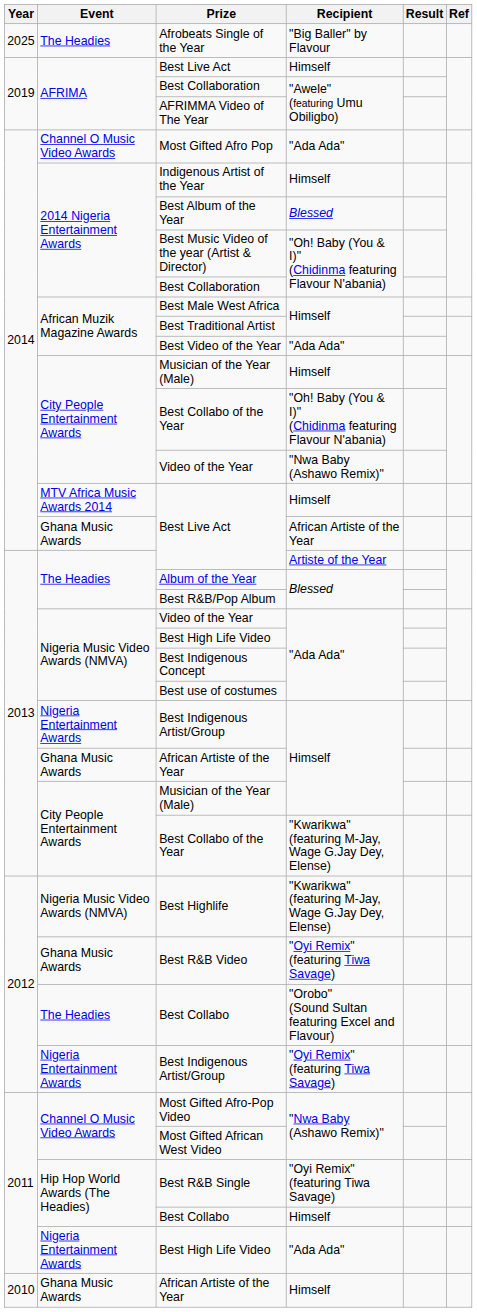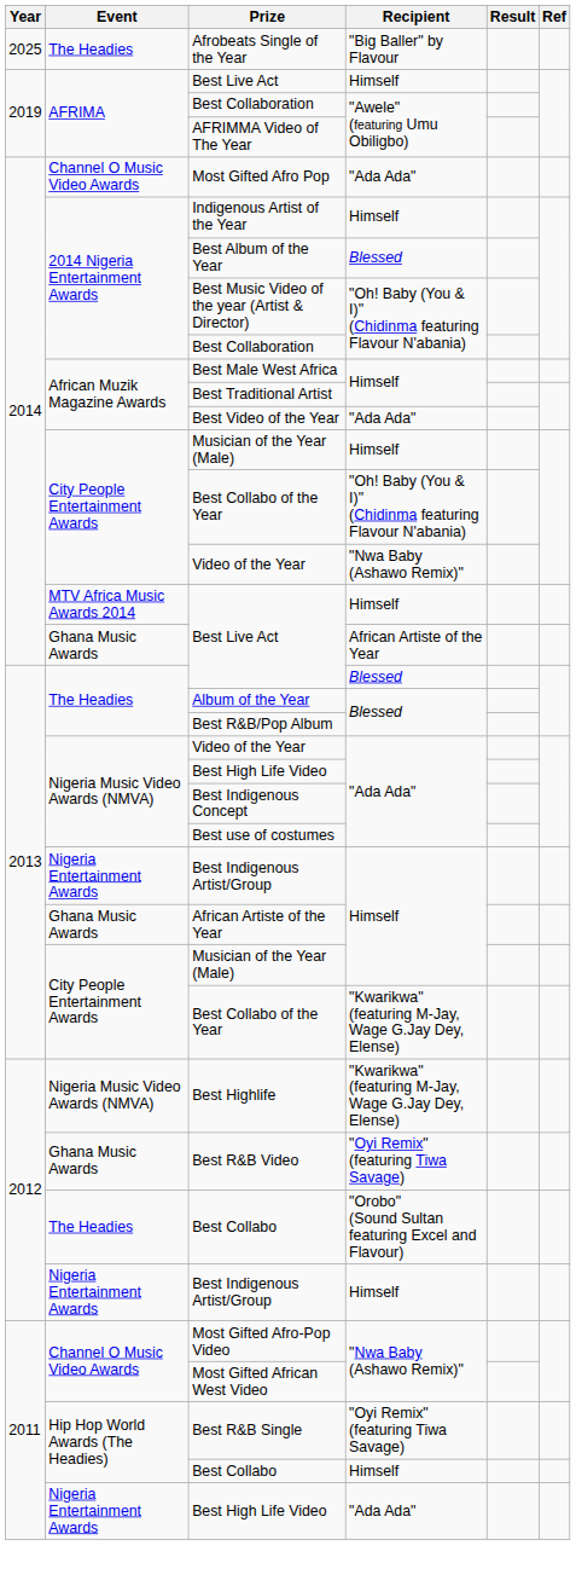2013 / Best Live Act | Recipient: Artiste of the Year -> Blessed
2012 / Best Indigenous Artist/Group | Recipient: "Oyi Remix" (featuring Tiwa Savage) -> Himself
- row: 2010 | Ghana Music Awards | African Artiste of the Year | Himself
